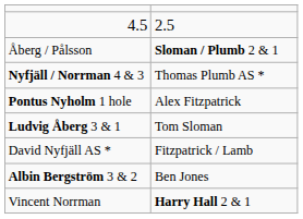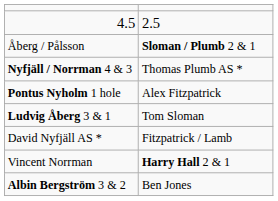rows swapped: Vincent Norrman <-> Albin Bergström 3 & 2
